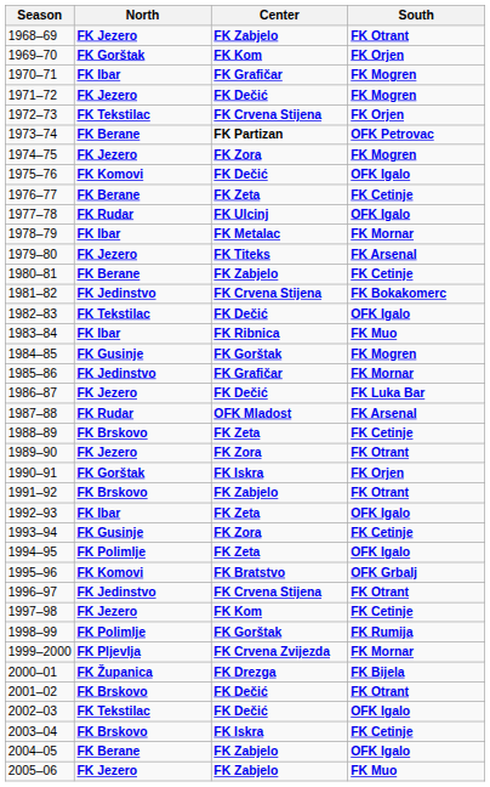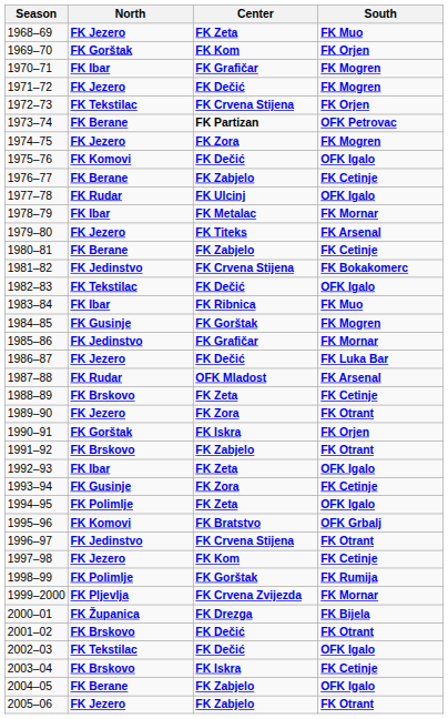1968–69 | Center: FK Zabjelo -> FK Zeta
1968–69 | South: FK Otrant -> FK Muo
1976–77 | Center: FK Zeta -> FK Zabjelo
2005–06 | South: FK Muo -> FK Otrant
